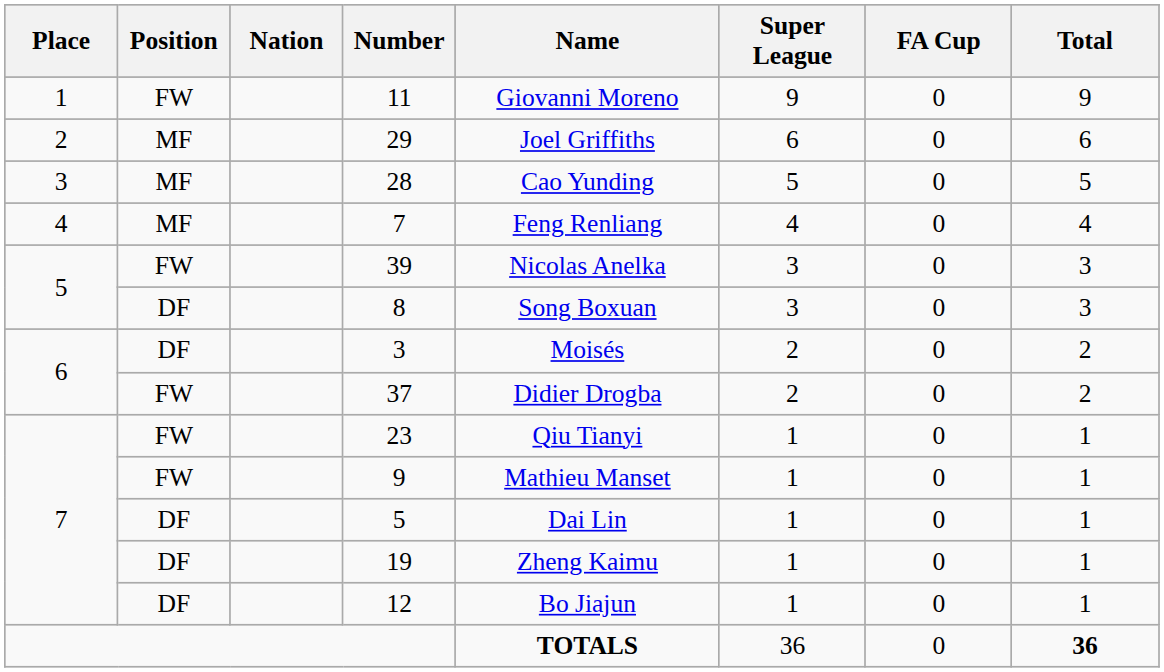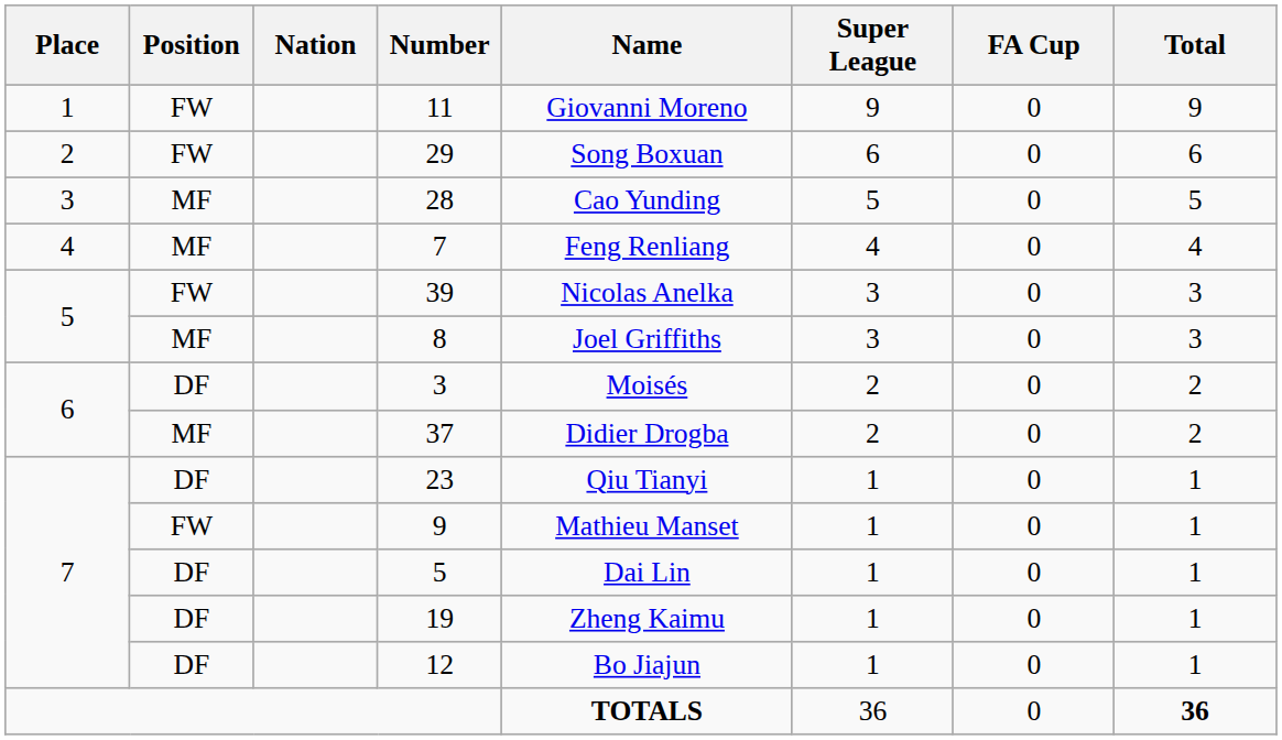29 | Position: MF -> FW
29 | Name: Joel Griffiths -> Song Boxuan
8 | Position: DF -> MF
8 | Name: Song Boxuan -> Joel Griffiths
37 | Position: FW -> MF
23 | Position: FW -> DF
